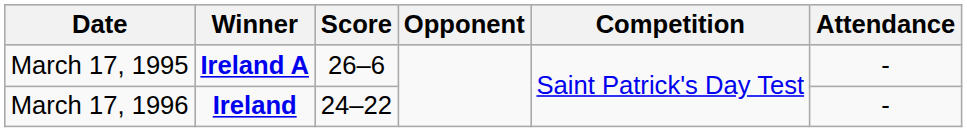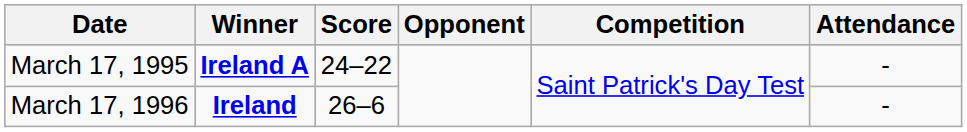March 17, 1995 | Score: 26–6 -> 24–22
March 17, 1996 | Score: 24–22 -> 26–6
